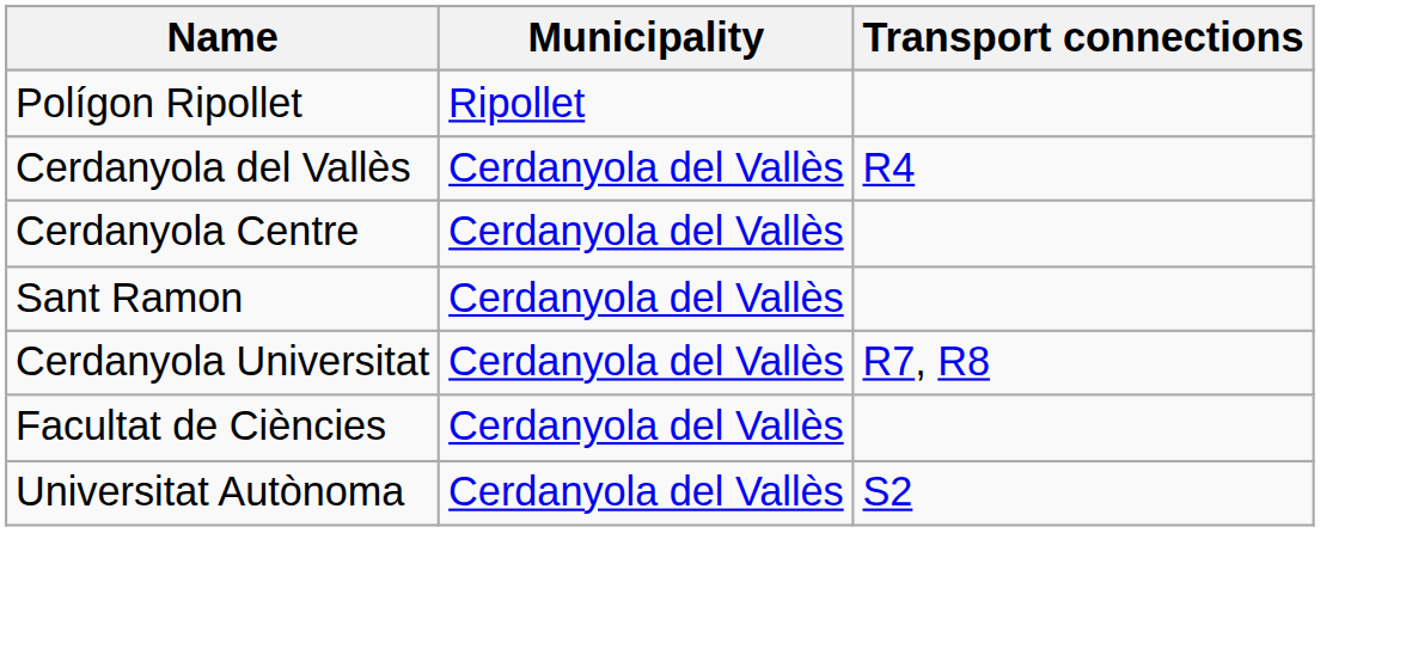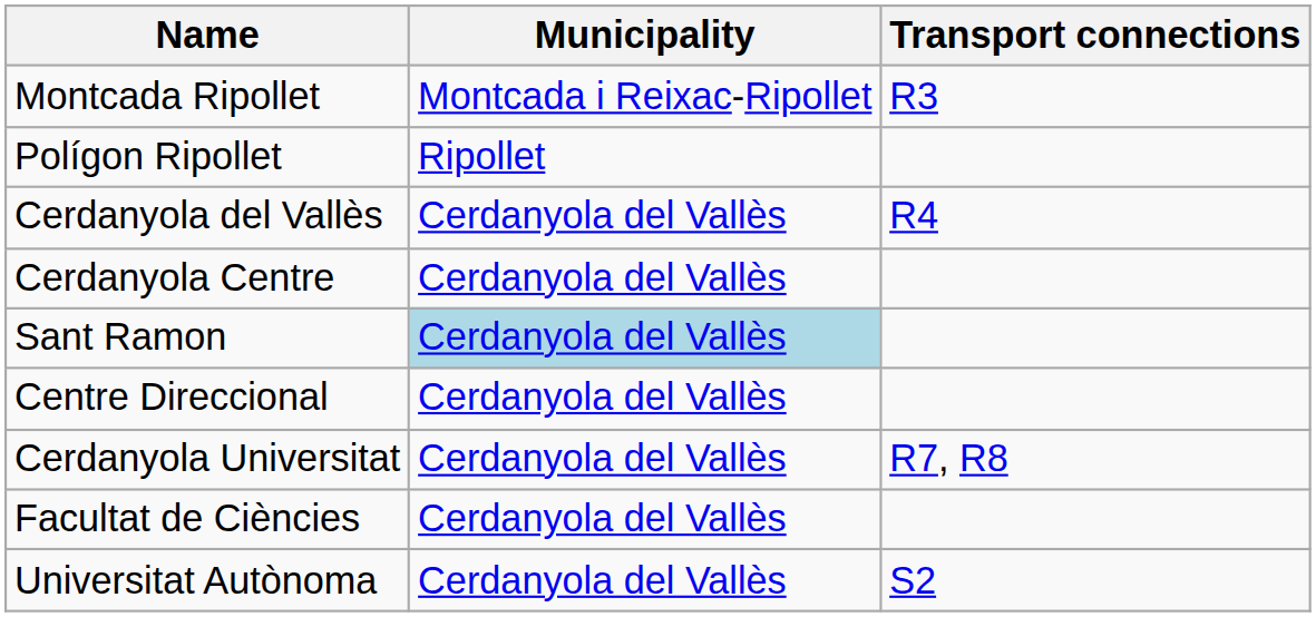+ row: Montcada Ripollet | Montcada i Reixac-Ripollet | R3
Sant Ramon | Municipality: no background -> lightblue background
+ row: Centre Direccional | Cerdanyola del Vallès
